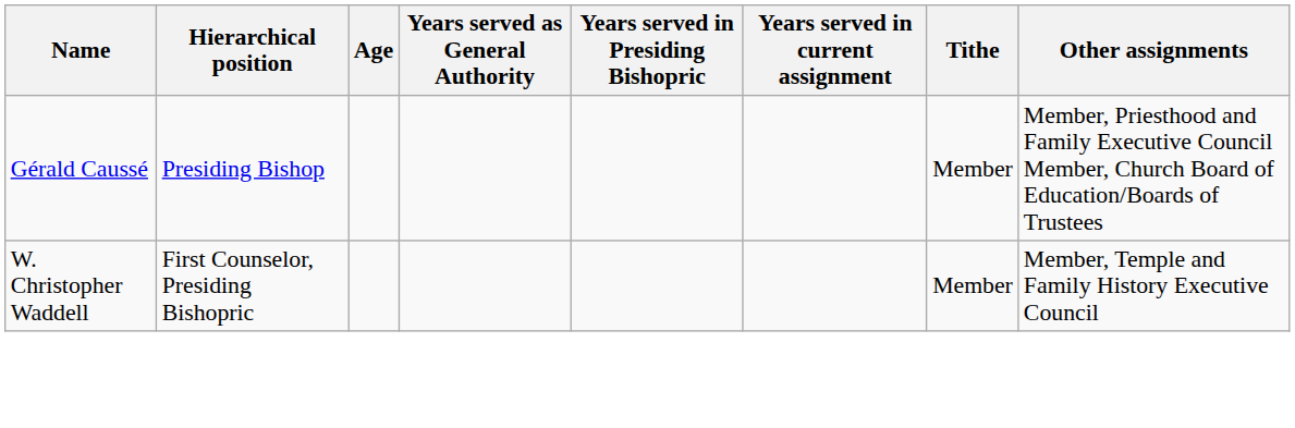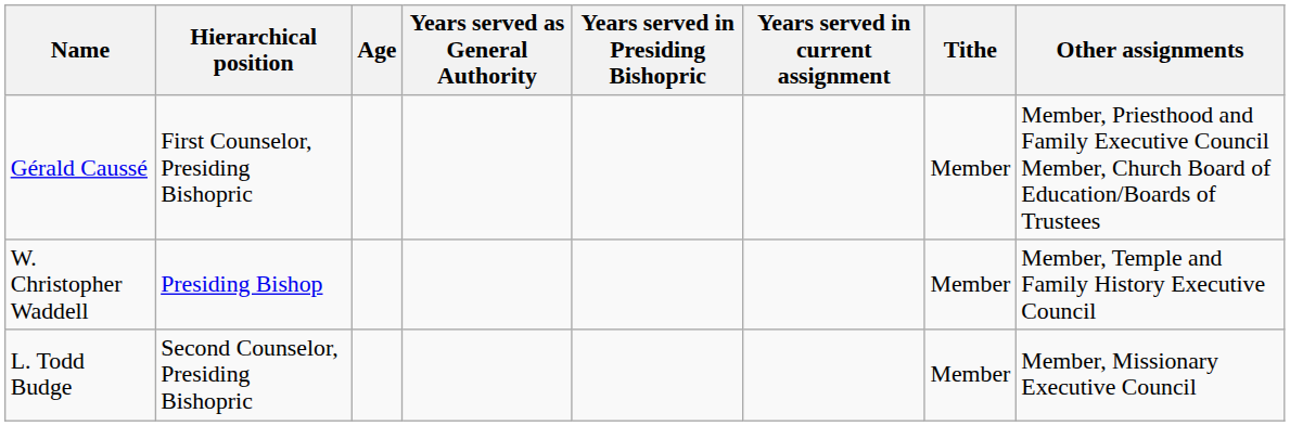Gérald Caussé | Hierarchical position: Presiding Bishop -> First Counselor, Presiding Bishopric
W. Christopher Waddell | Hierarchical position: First Counselor, Presiding Bishopric -> Presiding Bishop
+ row: L. Todd Budge | Second Counselor, Presiding Bishopric | Member | Member, Missionary Executive Council
